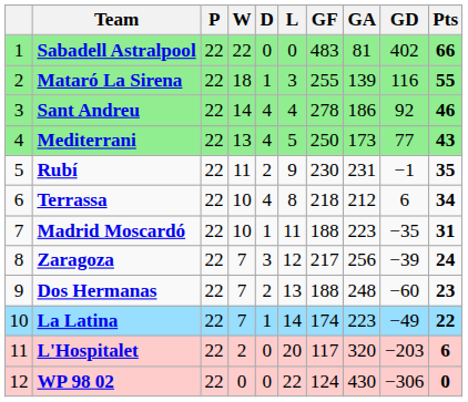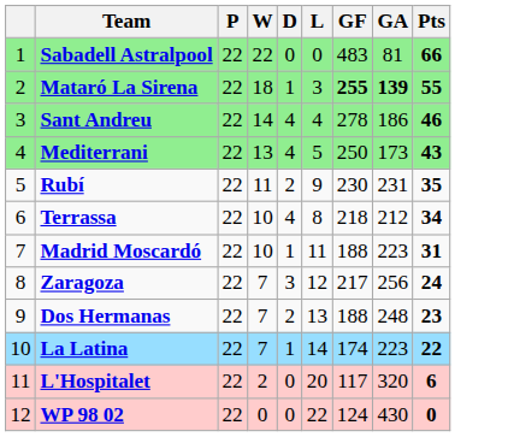- column: GD | 402 | 116 | 92 | 77 | −1 | 6 | −35 | −39 | −60 | −49 | −203 | −306
Mataró La Sirena | GF: normal -> bold
Mataró La Sirena | GA: normal -> bold
